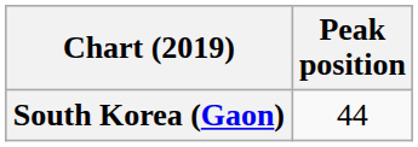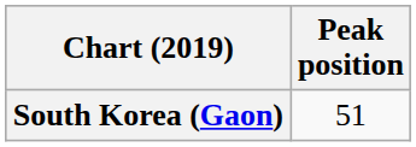South Korea (Gaon) | Peak position: 44 -> 51
